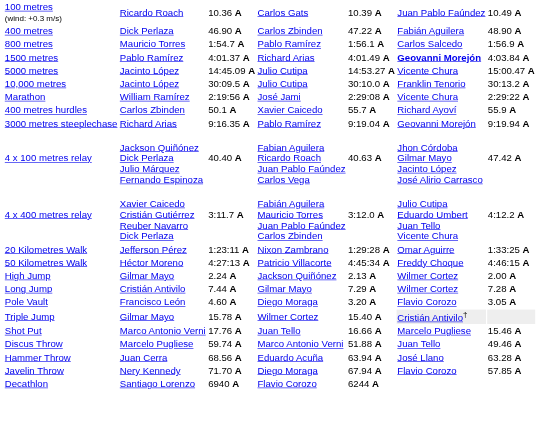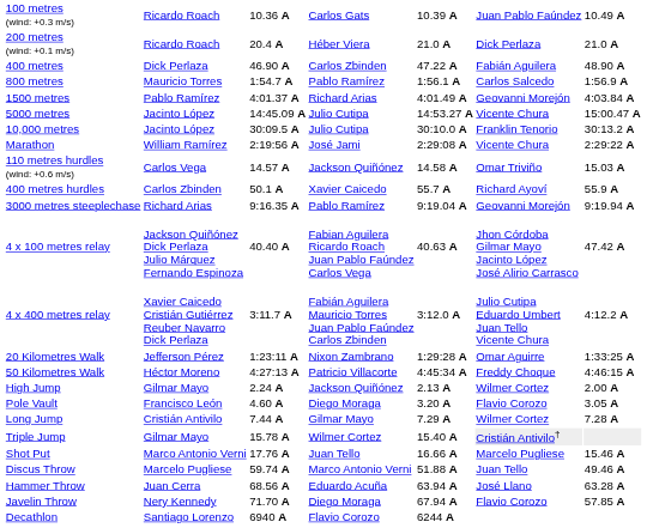+ row: 200 metres (wind: +0.1 m/s) | Ricardo Roach | 20.4 A | Héber Viera | 21.0 A | Dick Perlaza | 21.0 A
1500 metres | column 6: bold -> normal
+ row: 110 metres hurdles (wind: +0.6 m/s) | Carlos Vega | 14.57 A | Jackson Quiñónez | 14.58 A | Omar Triviño | 15.03 A
rows swapped: Pole Vault <-> Long Jump
